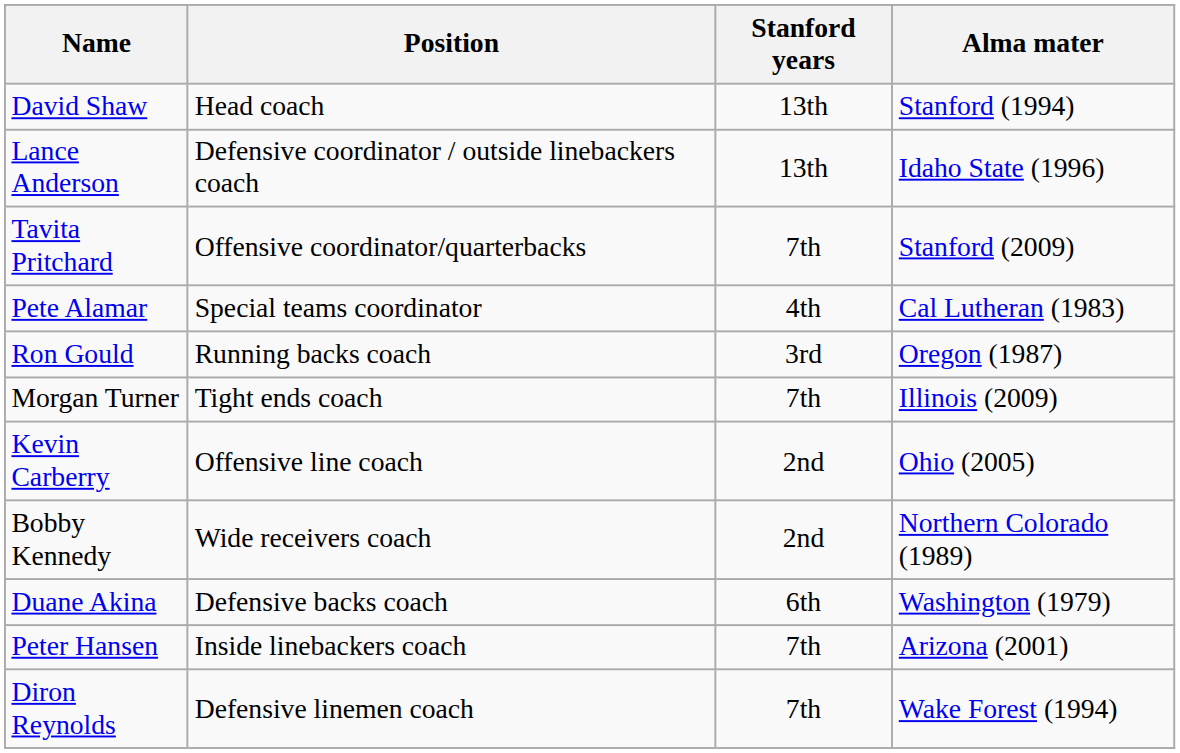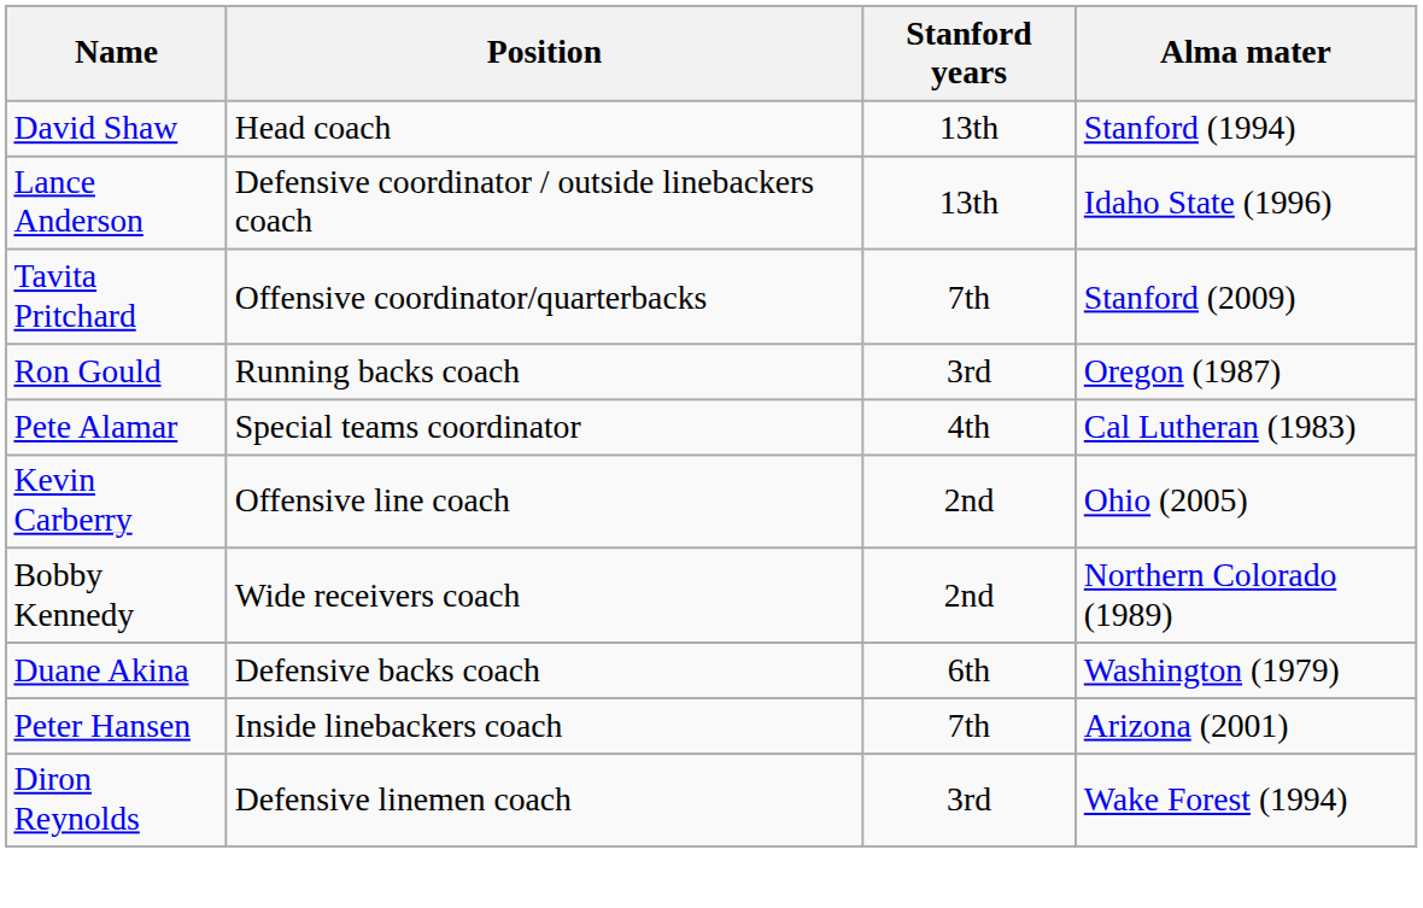rows swapped: Pete Alamar <-> Ron Gould
- row: Morgan Turner | Tight ends coach | 7th | Illinois (2009)
Diron Reynolds | Stanford years: 7th -> 3rd
